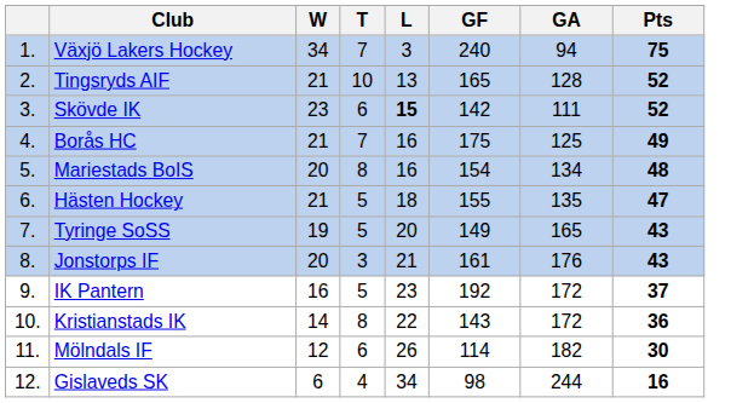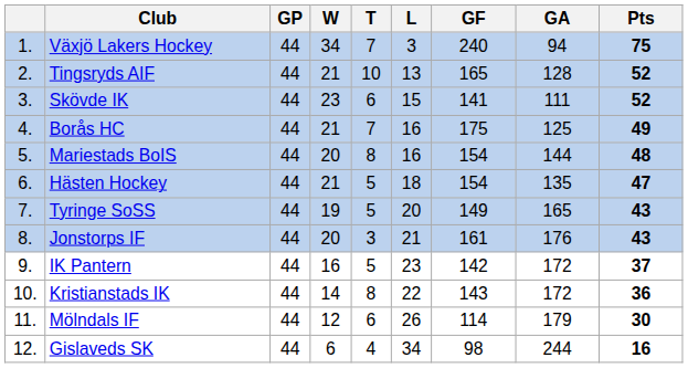+ column: GP | 44 | 44 | 44 | 44 | 44 | 44 | 44 | 44 | 44 | 44 | 44 | 44
Skövde IK | L: bold -> normal
Skövde IK | GF: 142 -> 141
Mariestads BoIS | GA: 134 -> 144
Hästen Hockey | GF: 155 -> 154
IK Pantern | GF: 192 -> 142
Mölndals IF | GA: 182 -> 179
